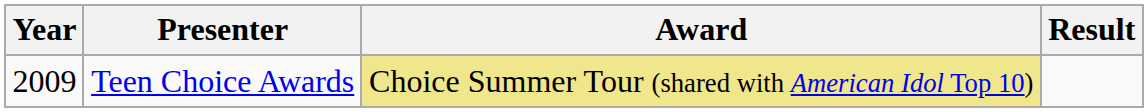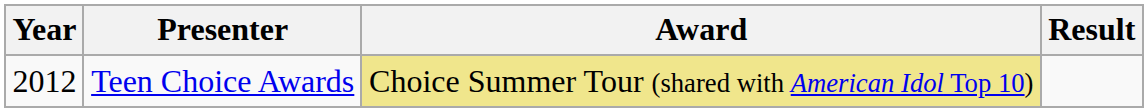Teen Choice Awards | Year: 2009 -> 2012
